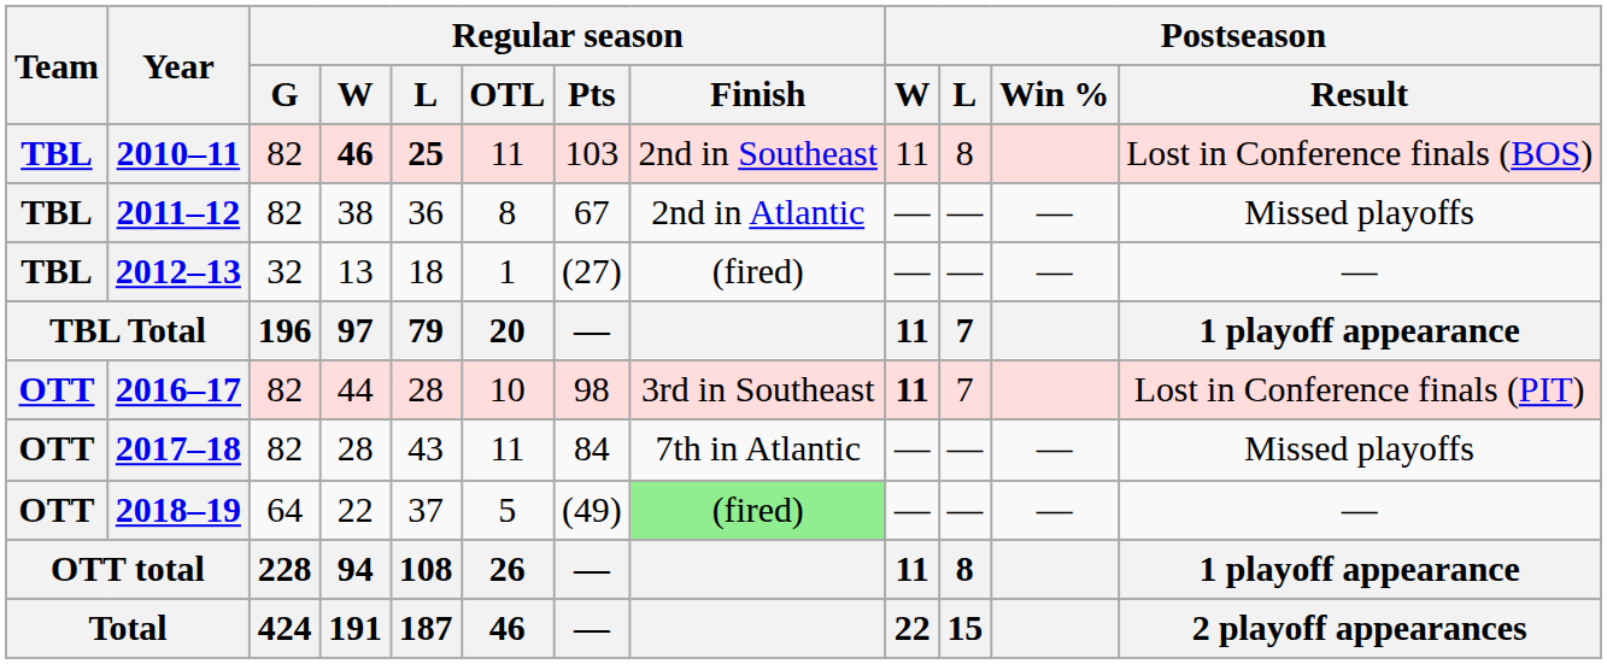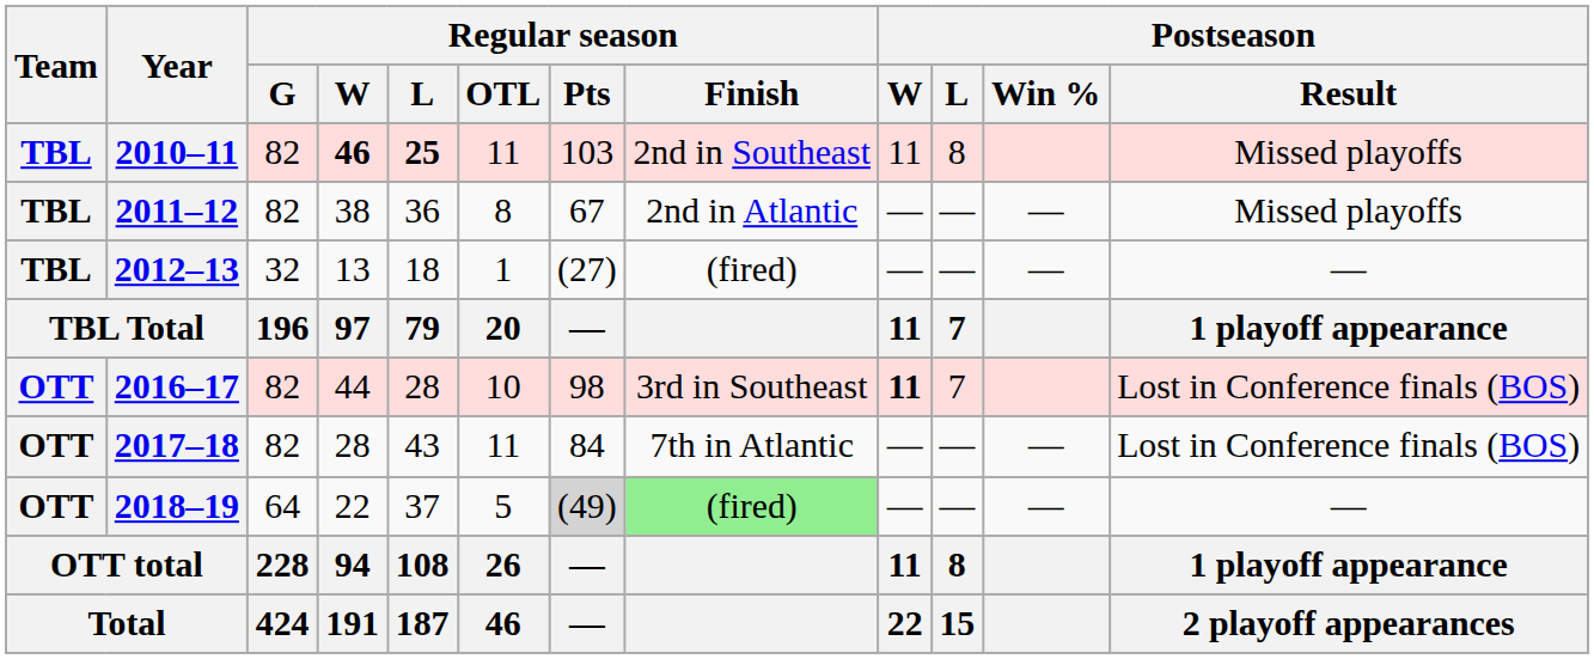2010–11 | Postseason / Result: Lost in Conference finals (BOS) -> Missed playoffs
2016–17 | Postseason / Result: Lost in Conference finals (PIT) -> Lost in Conference finals (BOS)
2017–18 | Postseason / Result: Missed playoffs -> Lost in Conference finals (BOS)
2018–19 | Regular season / Pts: no background -> lightgrey background
